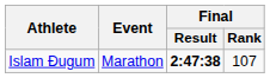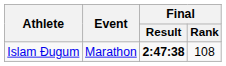Islam Đugum | Final / Rank: 107 -> 108
